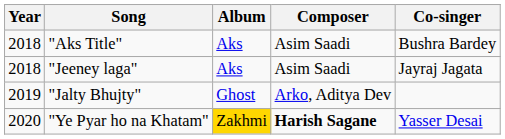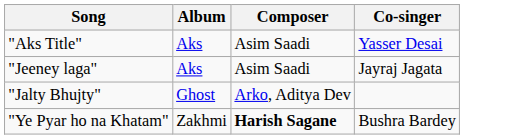- column: Year | 2018 | 2018 | 2019 | 2020
"Aks Title" | Co-singer: Bushra Bardey -> Yasser Desai
"Ye Pyar ho na Khatam" | Album: gold background -> no background
"Ye Pyar ho na Khatam" | Co-singer: Yasser Desai -> Bushra Bardey
